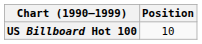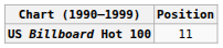US Billboard Hot 100 | Position: 10 -> 11
